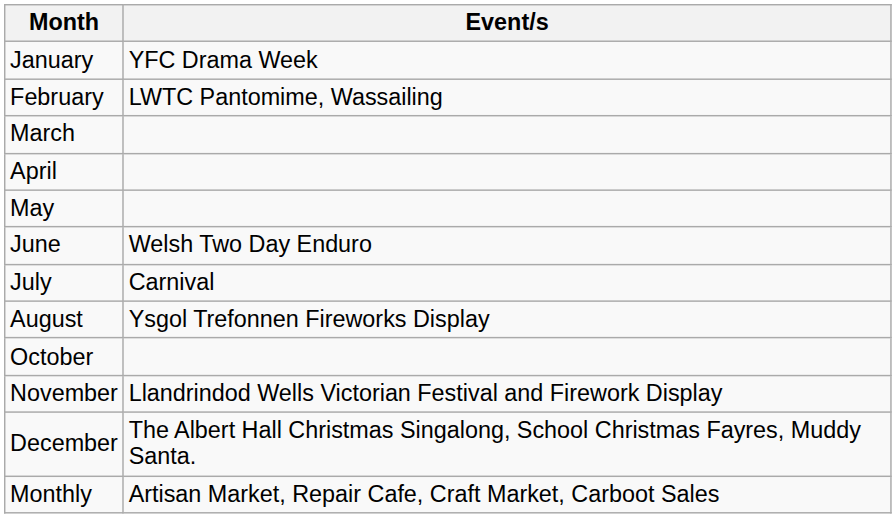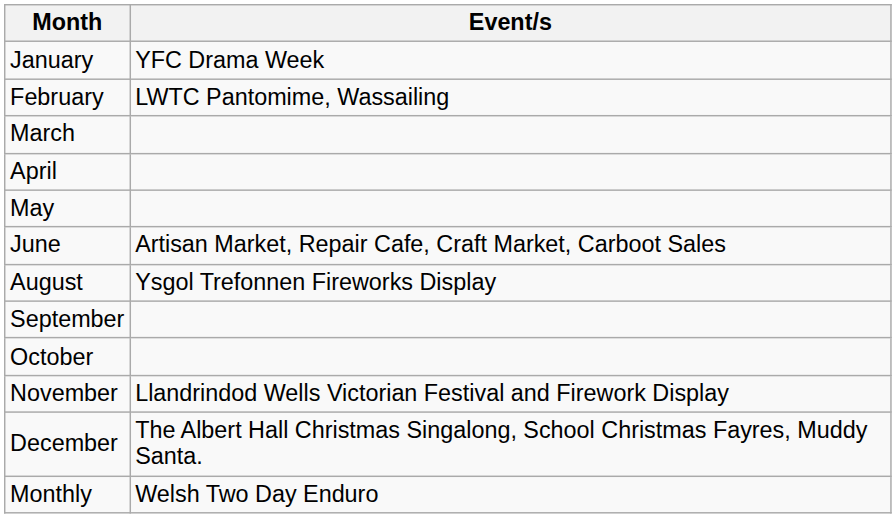June | Event/s: Welsh Two Day Enduro -> Artisan Market, Repair Cafe, Craft Market, Carboot Sales
- row: July | Carnival
+ row: September
Monthly | Event/s: Artisan Market, Repair Cafe, Craft Market, Carboot Sales -> Welsh Two Day Enduro
